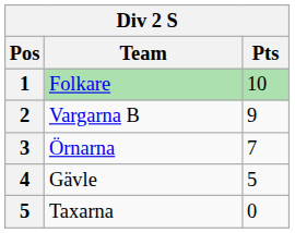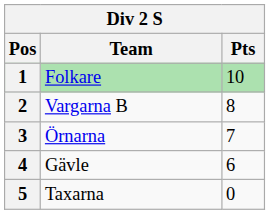Vargarna B | Pts: 9 -> 8
Gävle | Pts: 5 -> 6
